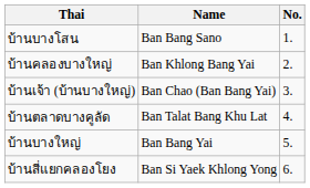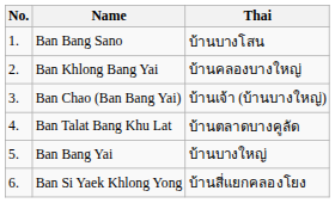columns swapped: No. <-> Thai
